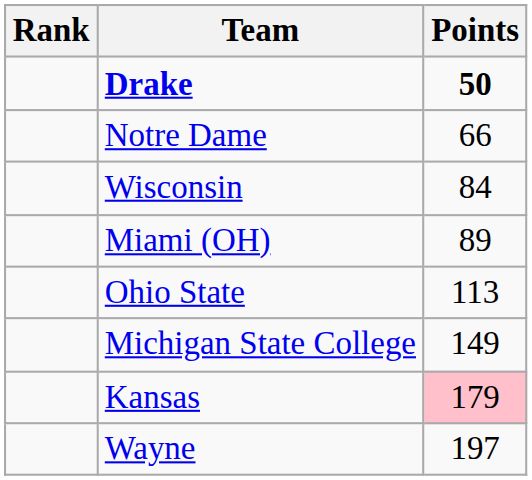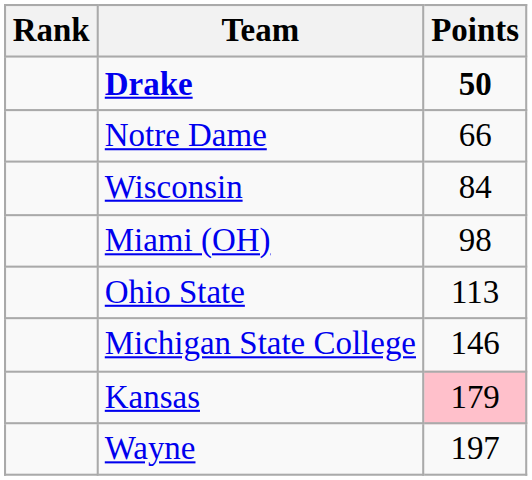Miami (OH) | Points: 89 -> 98
Michigan State College | Points: 149 -> 146
